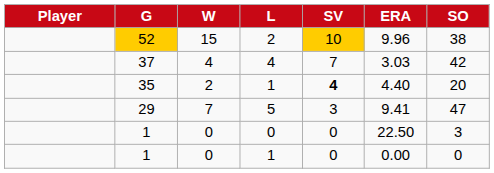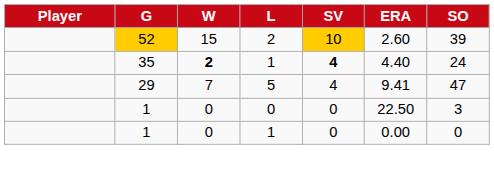52 | ERA: 9.96 -> 2.60
52 | SO: 38 -> 39
- row: 37 | 4 | 4 | 7 | 3.03 | 42
35 | W: normal -> bold
35 | SO: 20 -> 24
29 | SV: 3 -> 4
